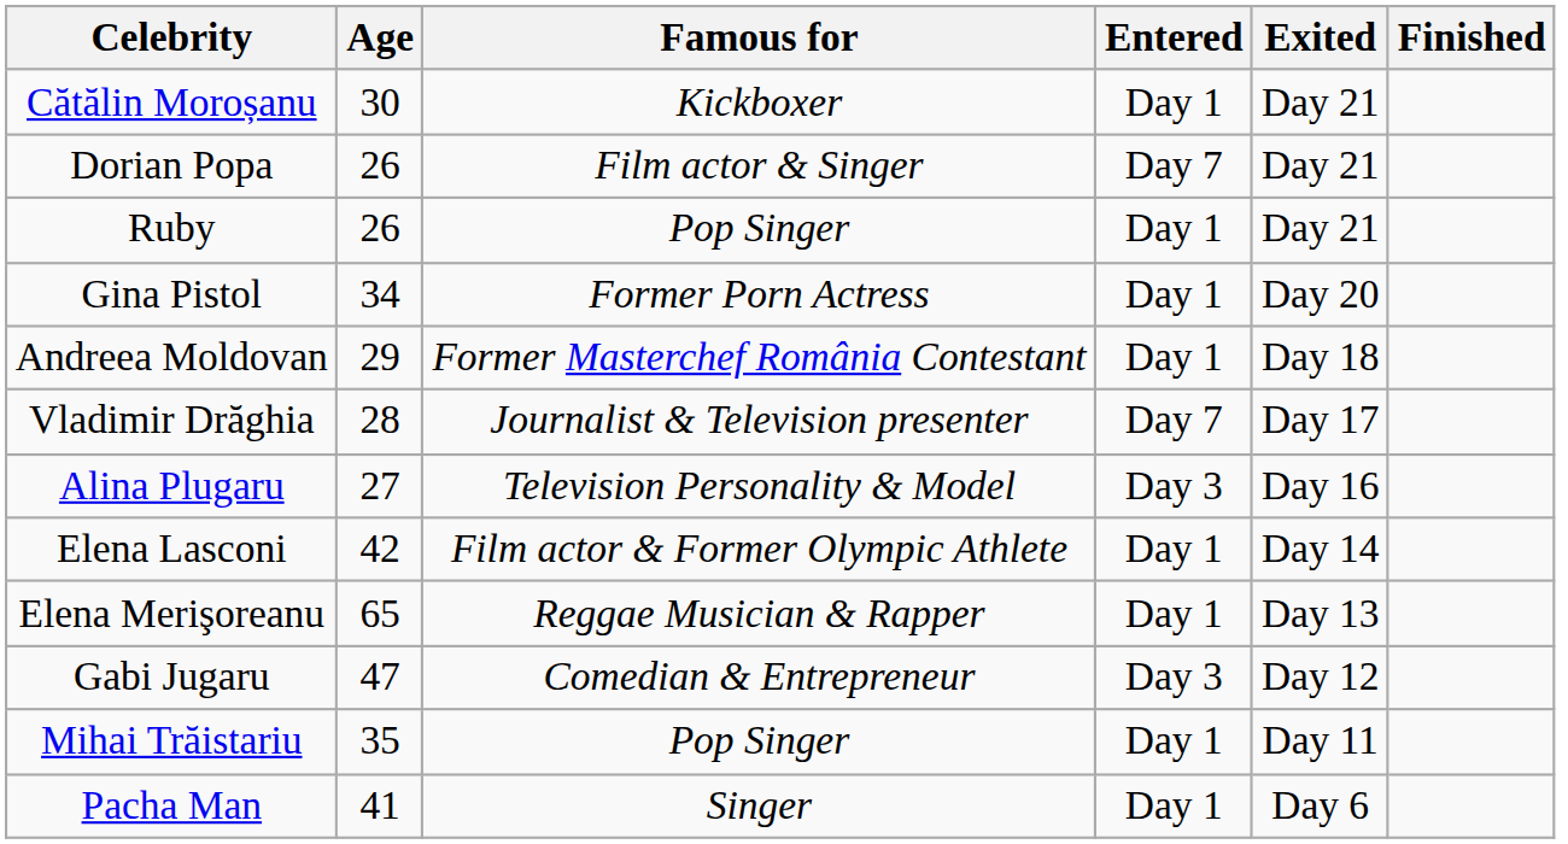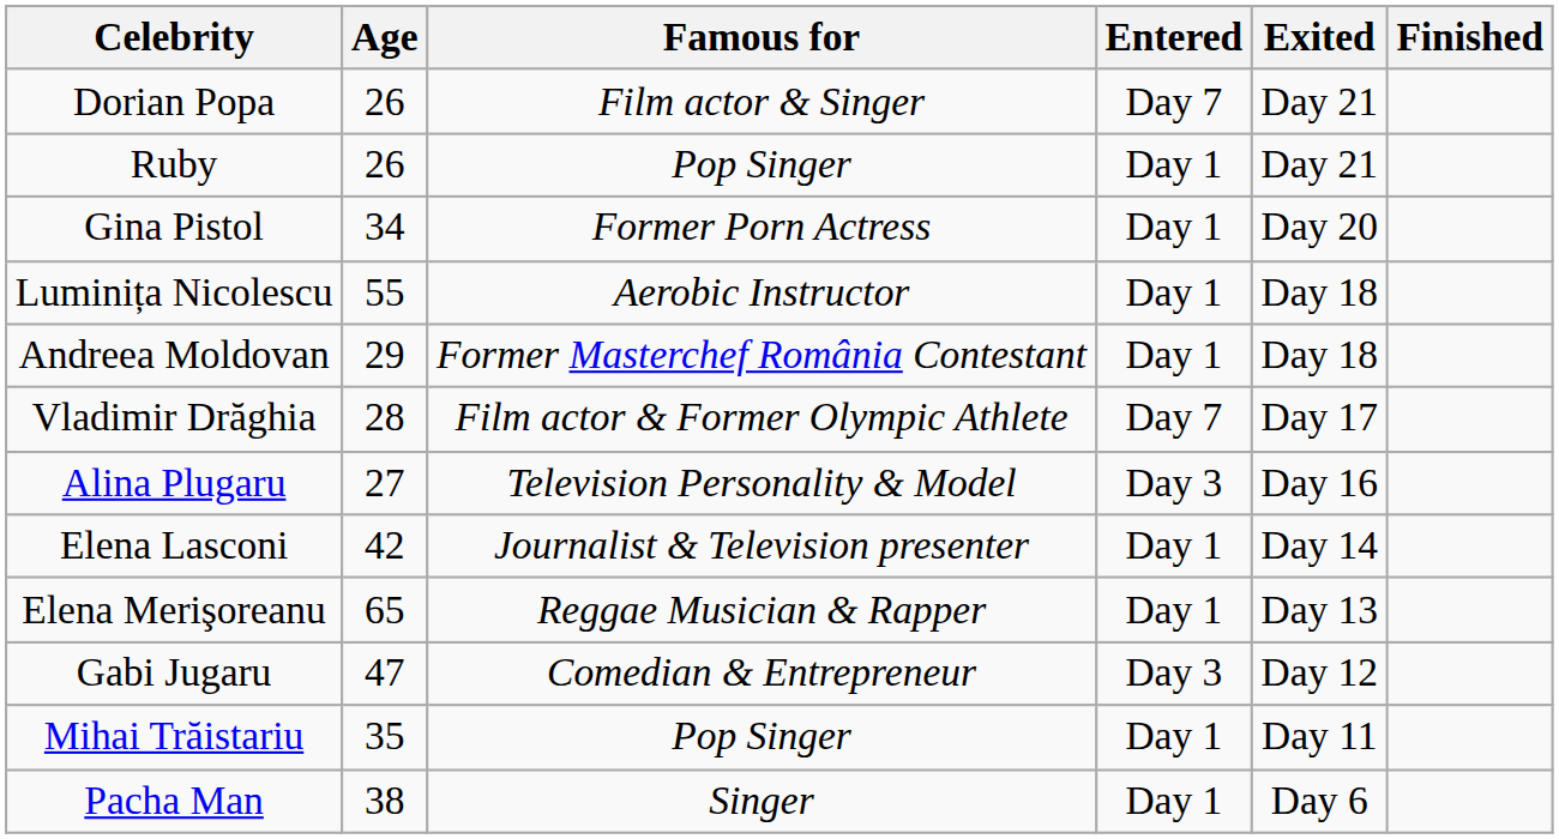- row: Cătălin Moroșanu | 30 | Kickboxer | Day 1 | Day 21
+ row: Luminița Nicolescu | 55 | Aerobic Instructor | Day 1 | Day 18
Vladimir Drăghia | Famous for: Journalist & Television presenter -> Film actor & Former Olympic Athlete
Elena Lasconi | Famous for: Film actor & Former Olympic Athlete -> Journalist & Television presenter
Pacha Man | Age: 41 -> 38
